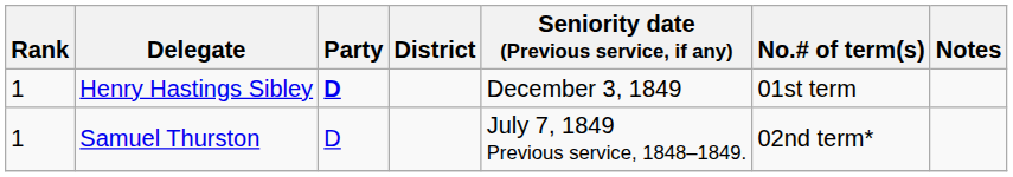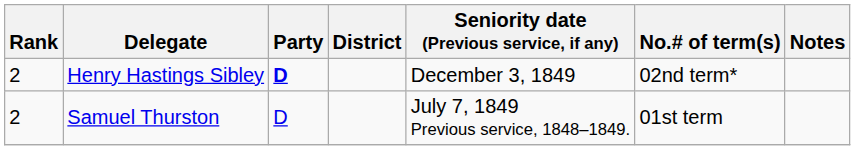Henry Hastings Sibley | Rank: 1 -> 2
Henry Hastings Sibley | No.# of term(s): 01st term -> 02nd term*
Samuel Thurston | Rank: 1 -> 2
Samuel Thurston | No.# of term(s): 02nd term* -> 01st term
